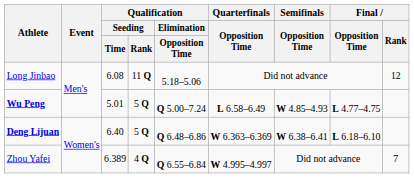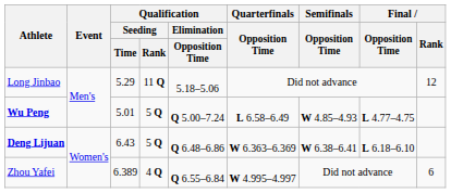Long Jinbao | Qualification / Seeding / Time: 6.08 -> 5.29
Deng Lijuan | Qualification / Seeding / Time: 6.40 -> 6.43
Zhou Yafei | Final / Rank: 7 -> 6
